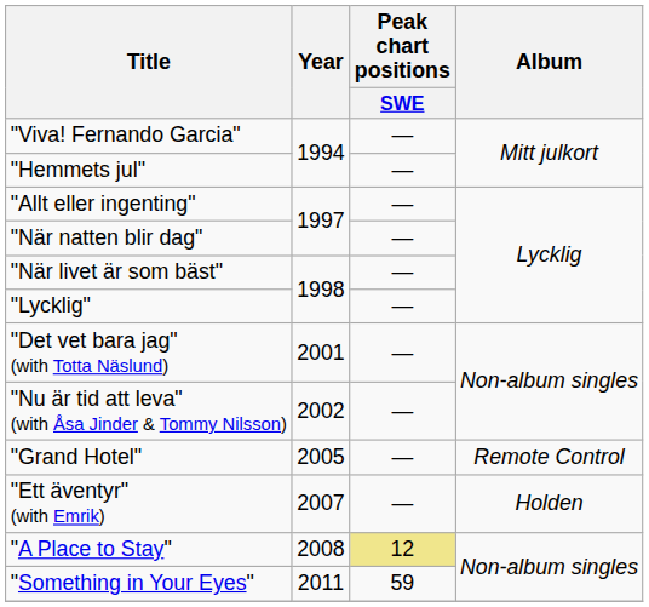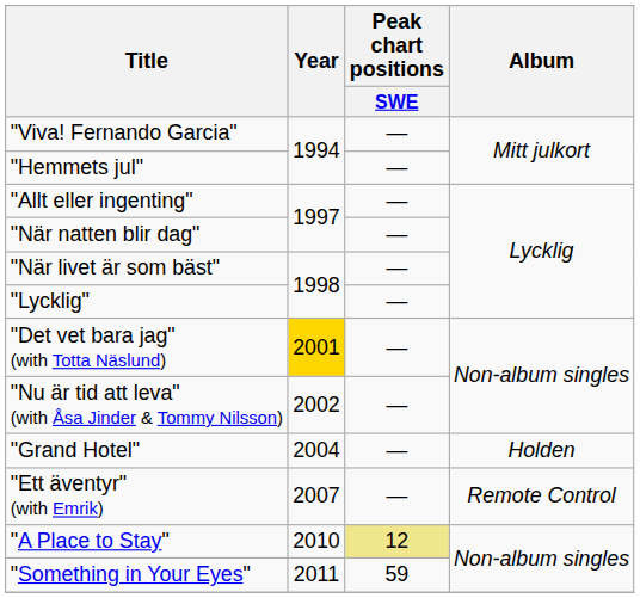"Det vet bara jag" (with Totta Näslund) | Year: no background -> gold background
"Grand Hotel" | Year: 2005 -> 2004
"Grand Hotel" | Album: Remote Control -> Holden
"Ett äventyr" (with Emrik) | Album: Holden -> Remote Control
"A Place to Stay" | Year: 2008 -> 2010
